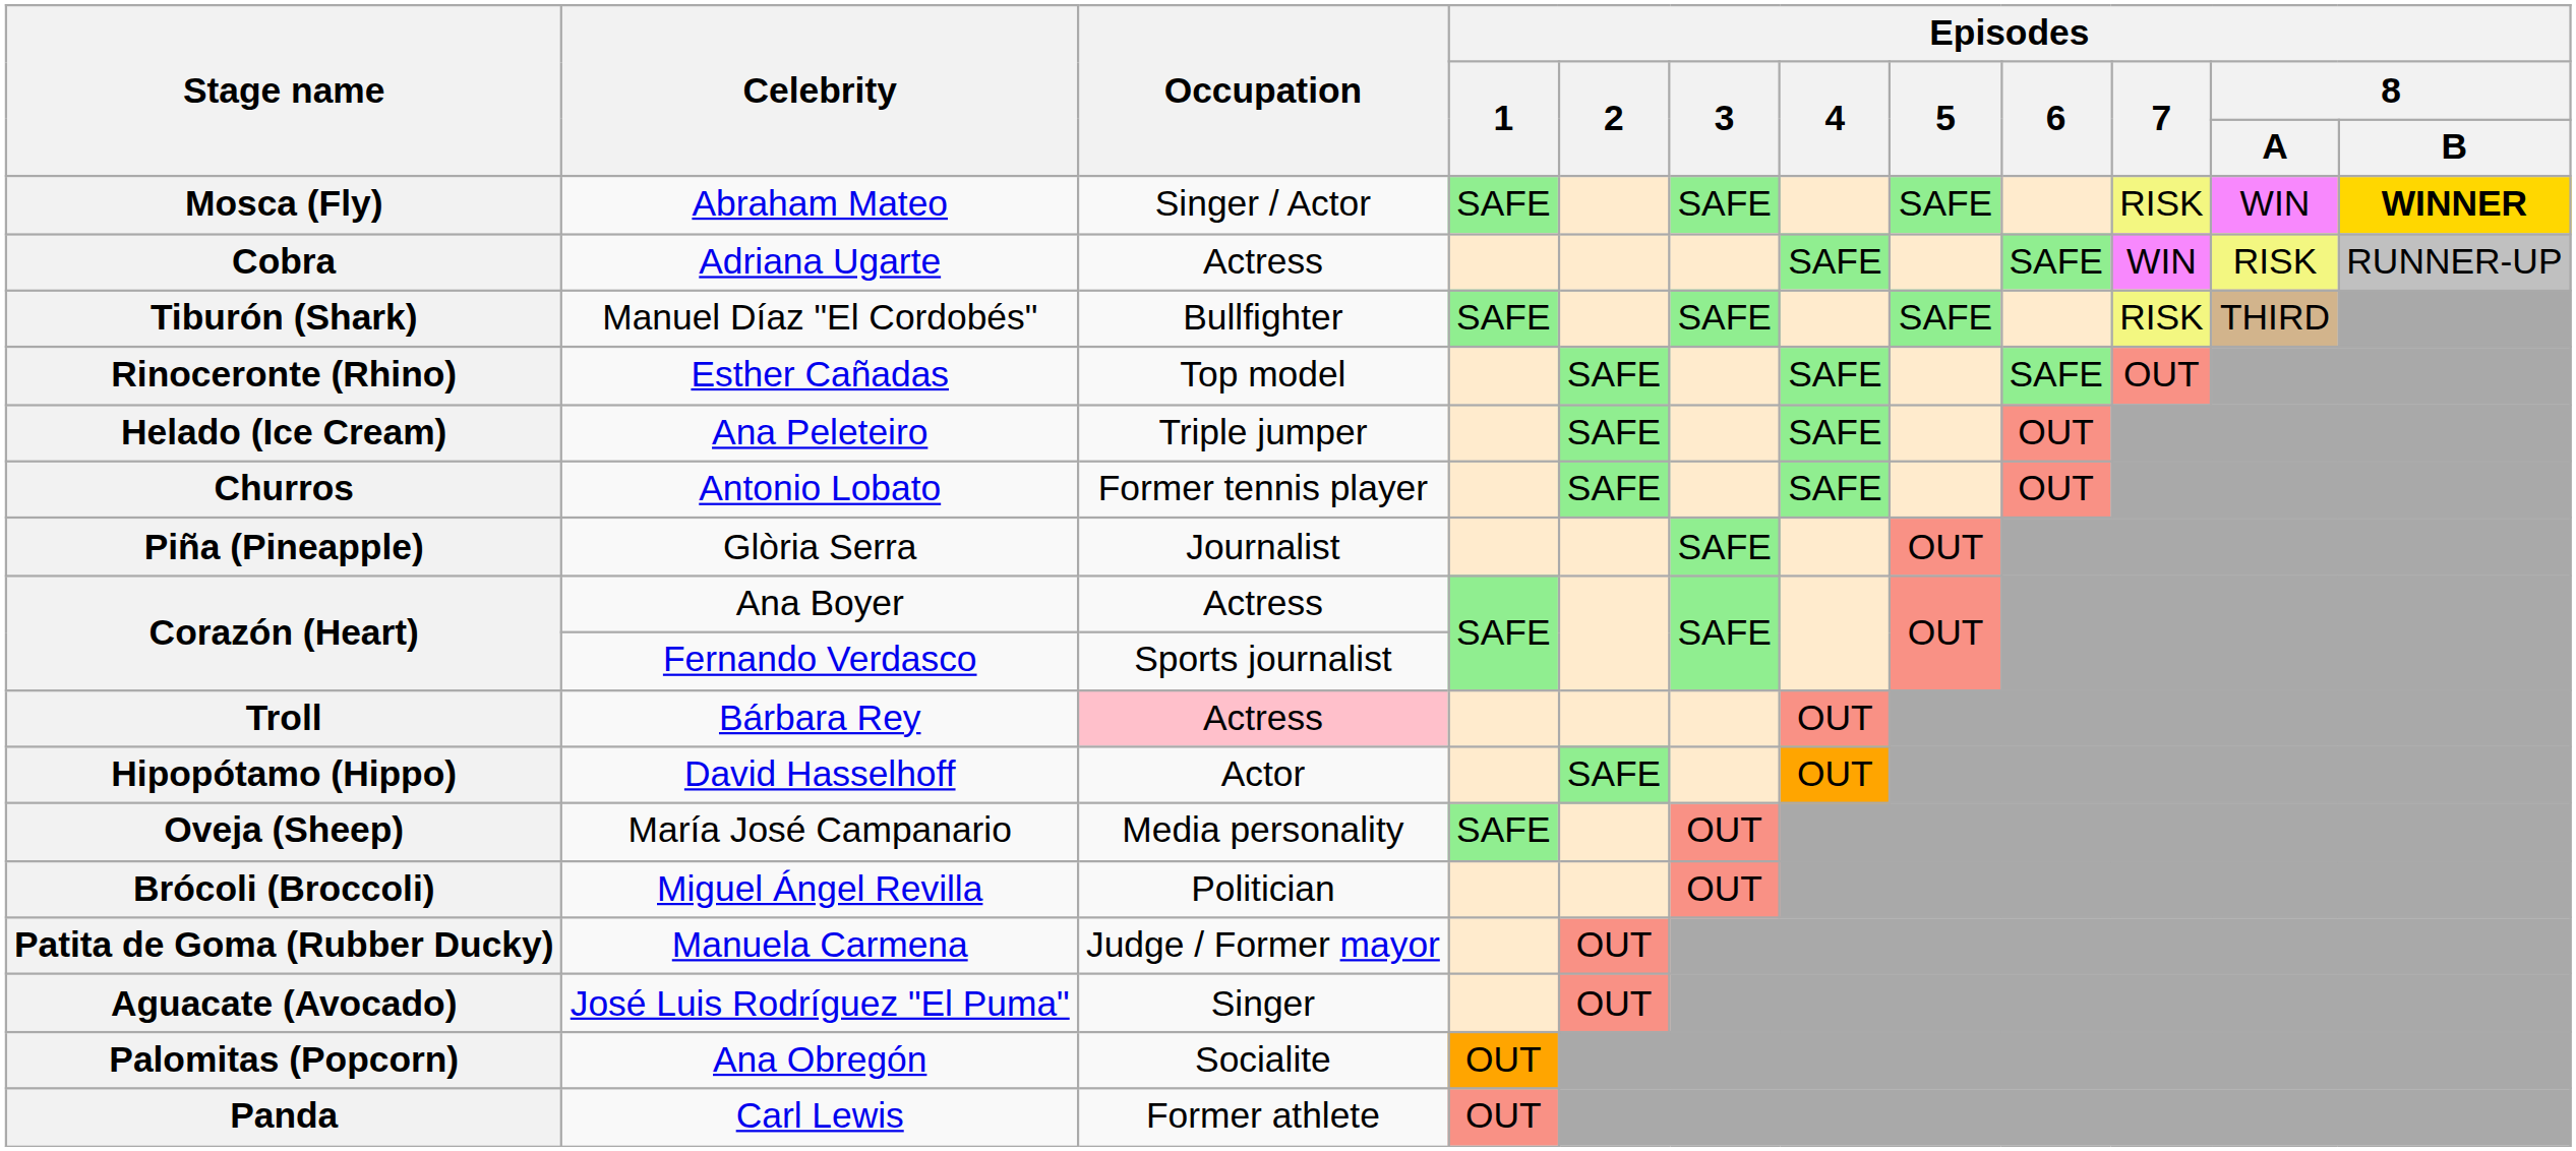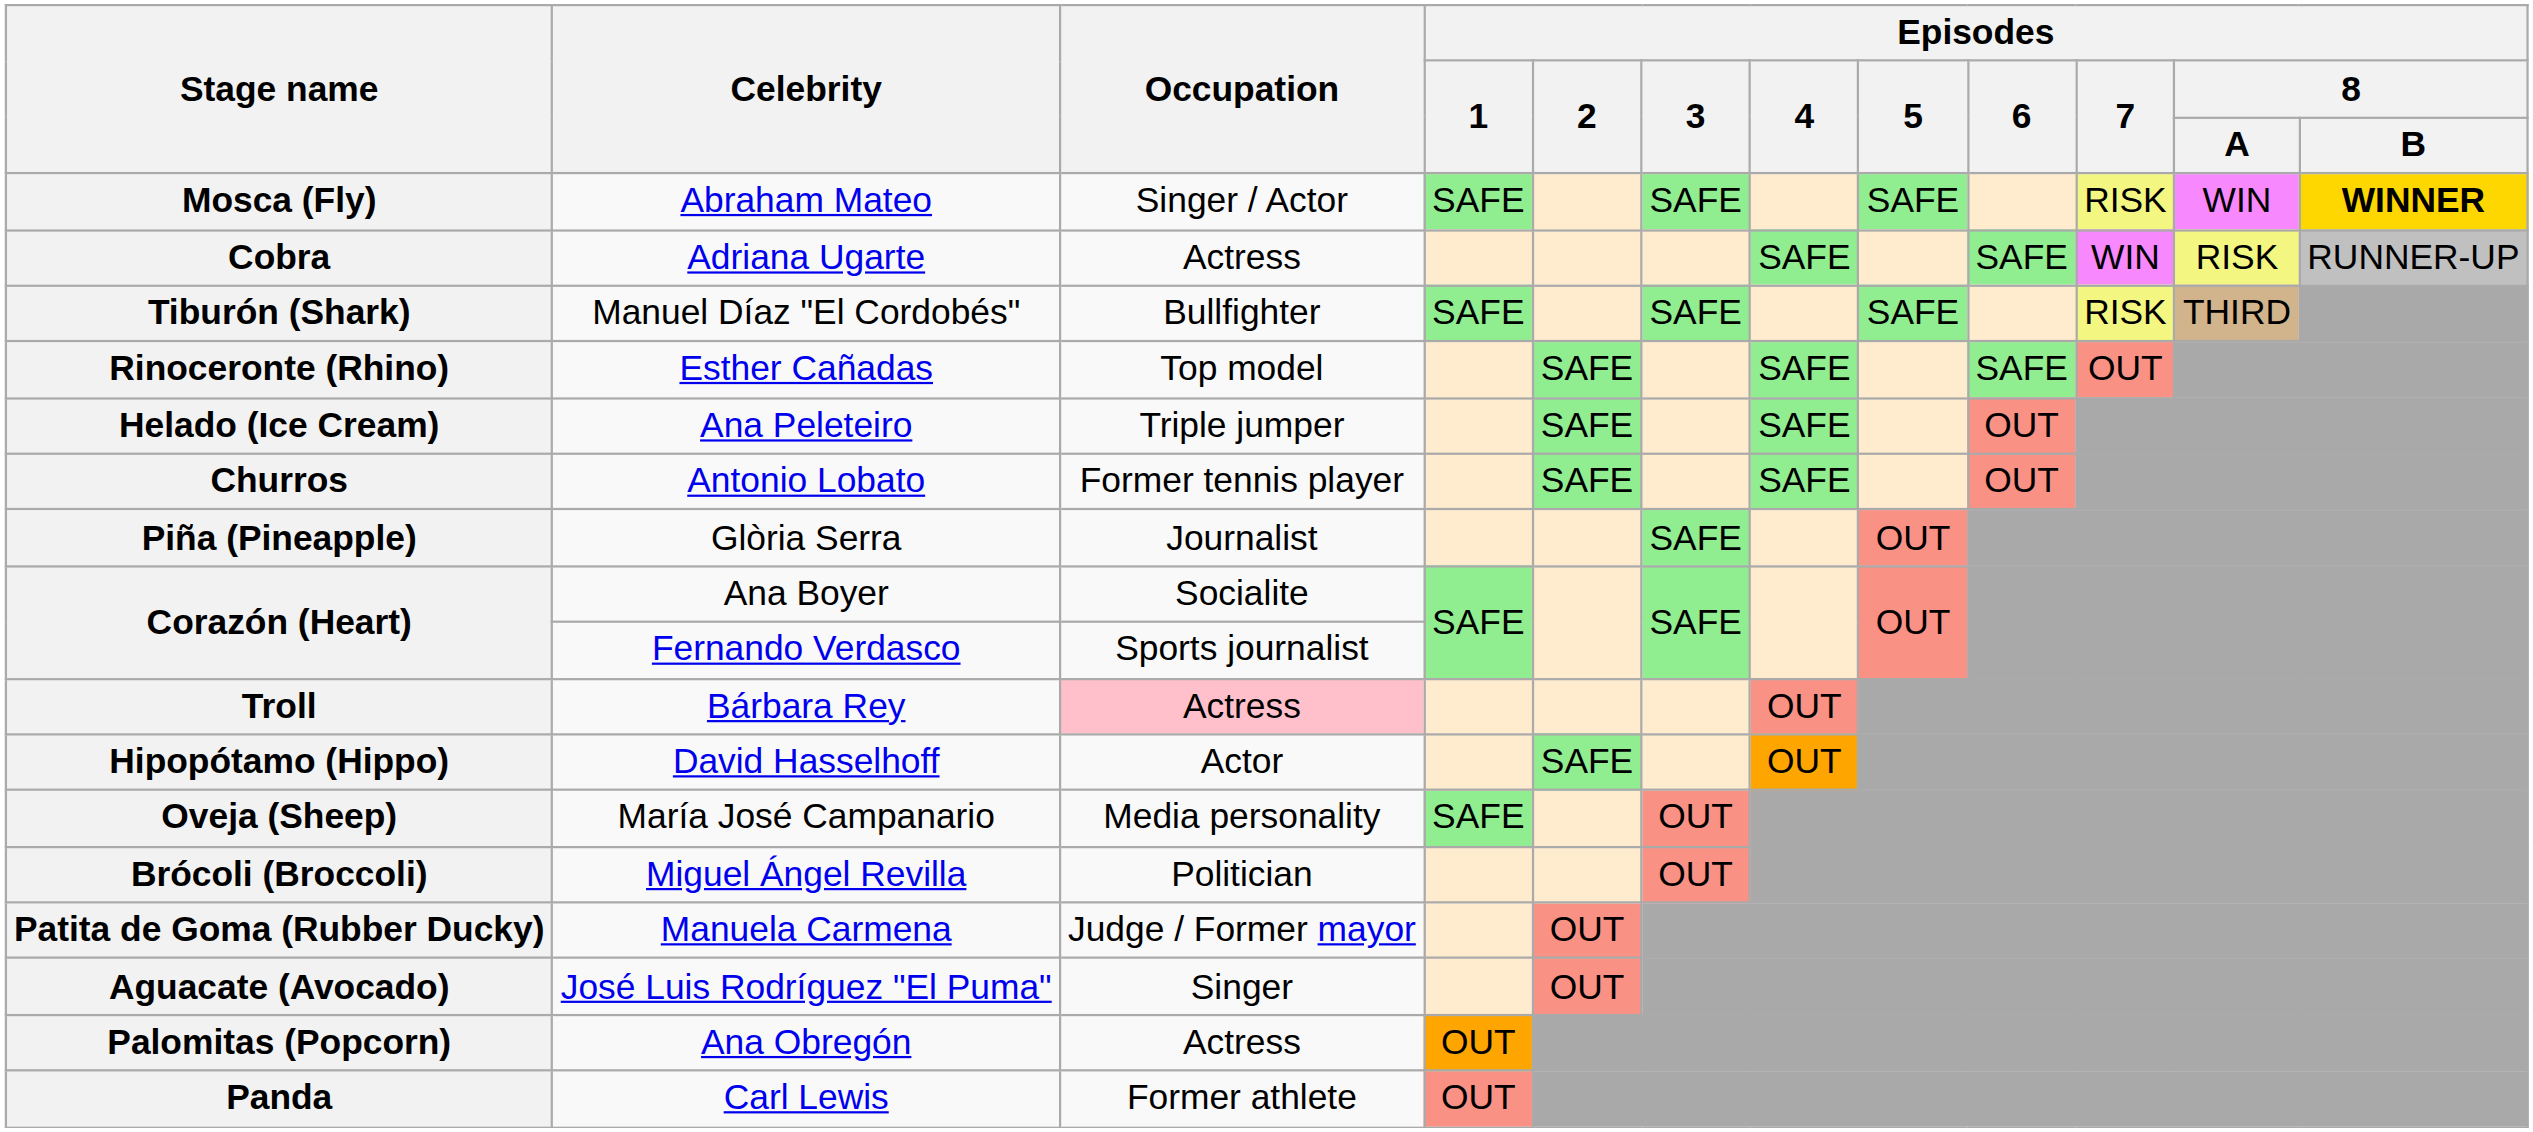Corazón (Heart) / Ana Boyer | Occupation: Actress -> Socialite
Palomitas (Popcorn) | Occupation: Socialite -> Actress
